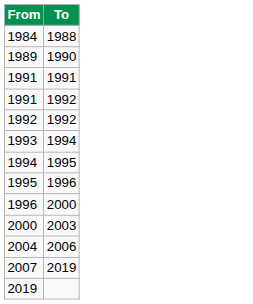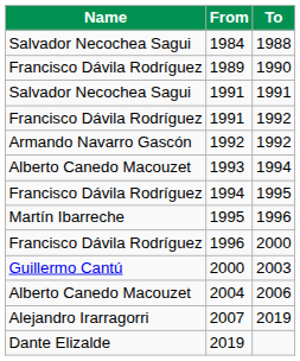+ column: Name | Salvador Necochea Sagui | Francisco Dávila Rodríguez | Salvador Necochea Sagui | Francisco Dávila Rodríguez | Armando Navarro Gascón | Alberto Canedo Macouzet | Francisco Dávila Rodríguez | Martín Ibarreche | Francisco Dávila Rodríguez | Guillermo Cantú | Alberto Canedo Macouzet | Alejandro Irarragorri | Dante Elizalde
